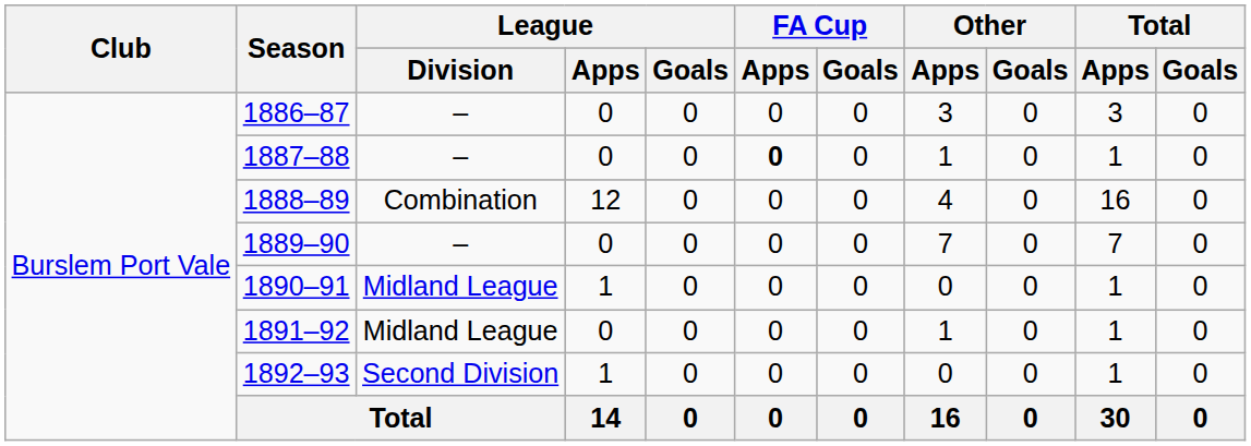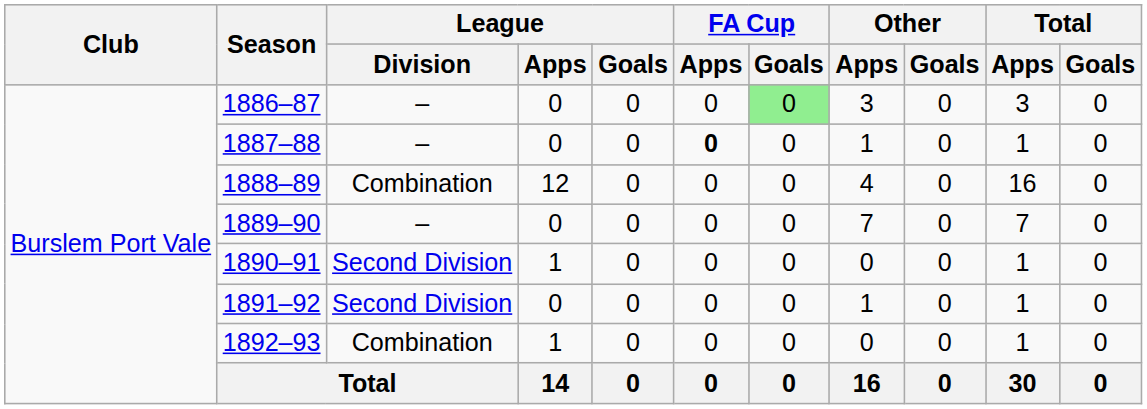1886–87 | FA Cup / Goals: no background -> lightgreen background
1890–91 | League / Division: Midland League -> Second Division
1891–92 | League / Division: Midland League -> Second Division
1892–93 | League / Division: Second Division -> Combination
